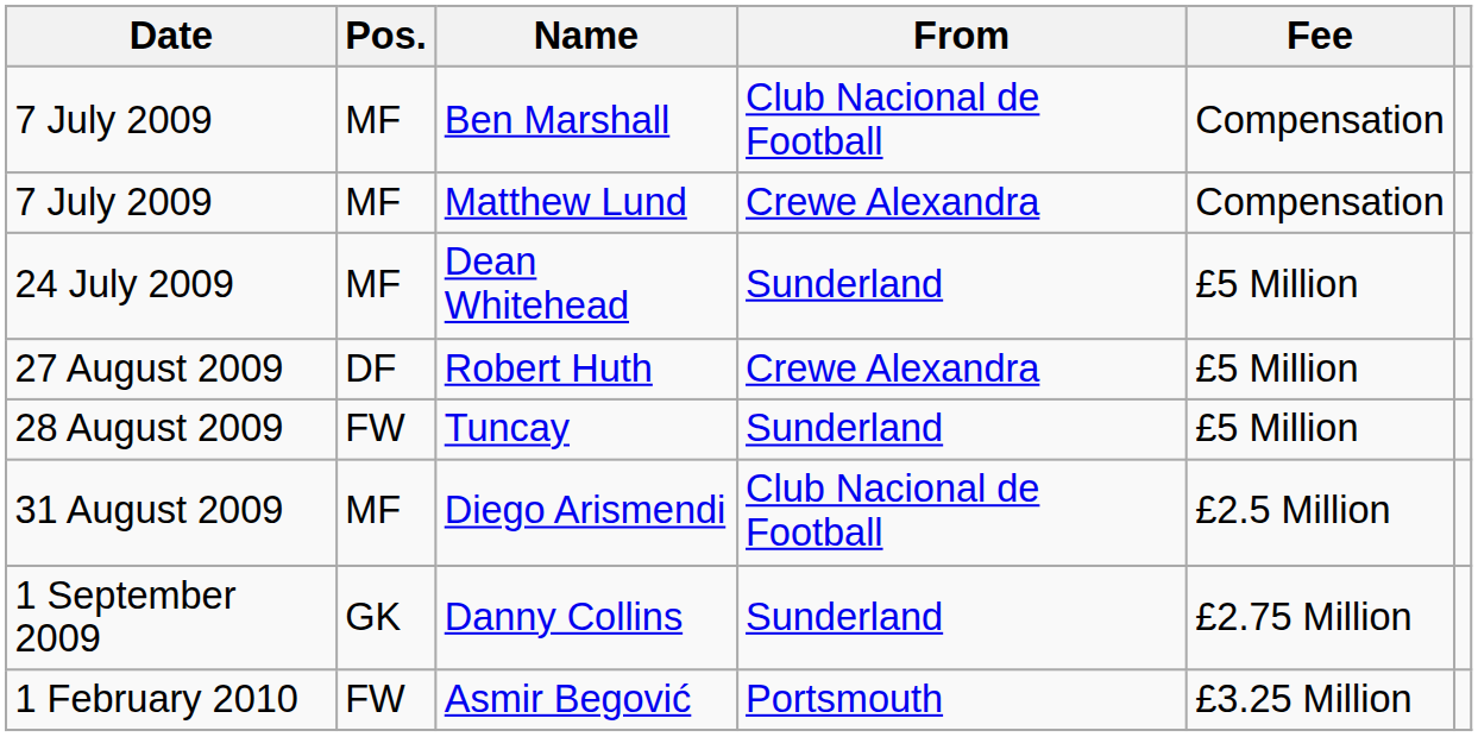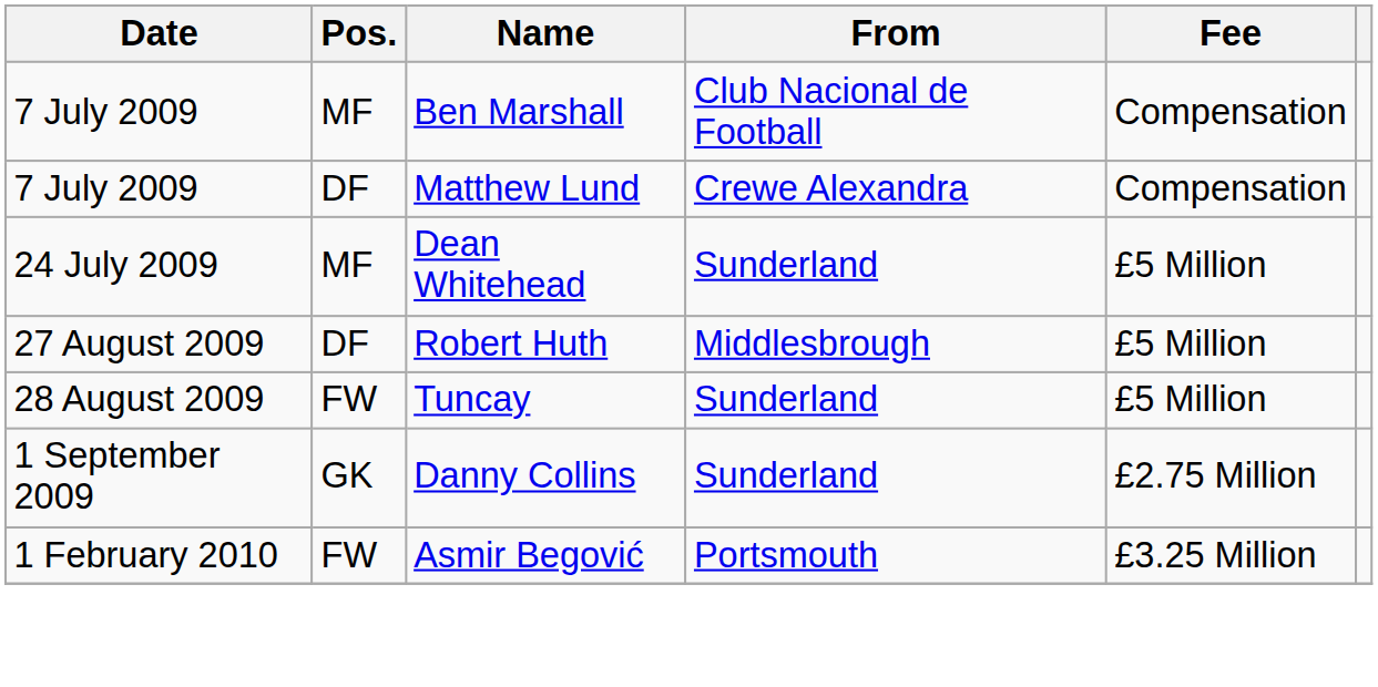Matthew Lund | Pos.: MF -> DF
Robert Huth | From: Crewe Alexandra -> Middlesbrough
- row: 31 August 2009 | MF | Diego Arismendi | Club Nacional de Football | £2.5 Million
